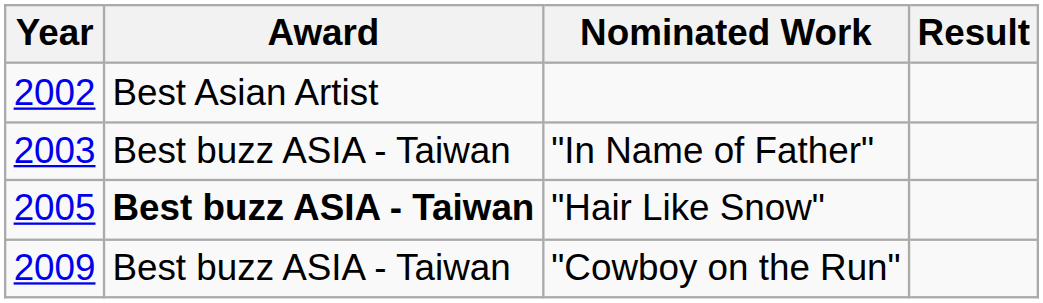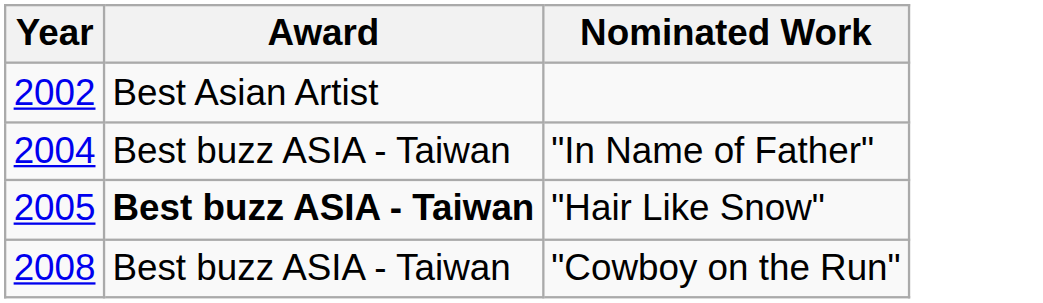- column: Result
"In Name of Father" | Year: 2003 -> 2004
"Cowboy on the Run" | Year: 2009 -> 2008
